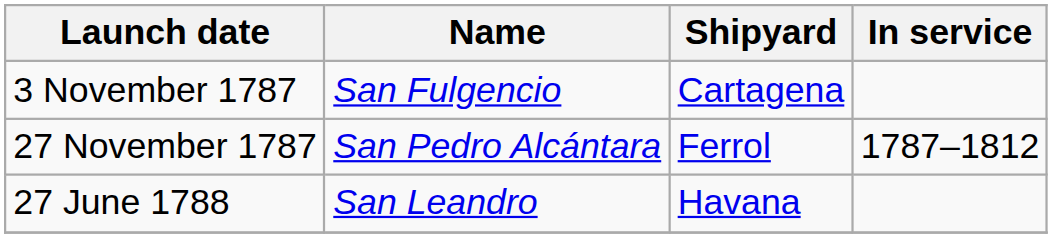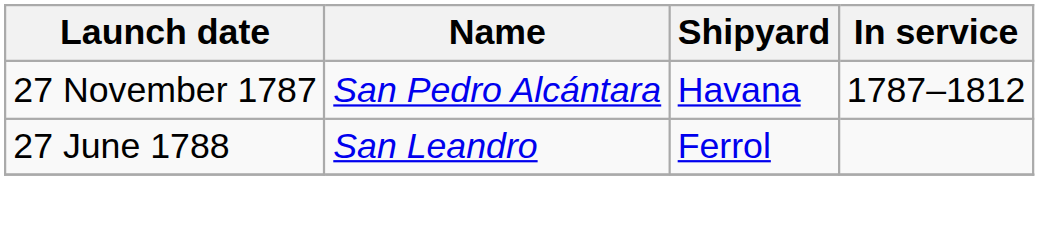- row: 3 November 1787 | San Fulgencio | Cartagena
27 November 1787 | Shipyard: Ferrol -> Havana
27 June 1788 | Shipyard: Havana -> Ferrol
